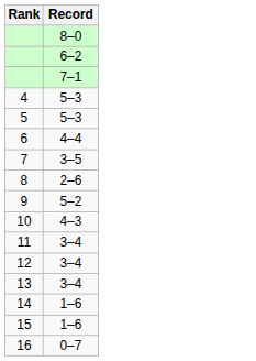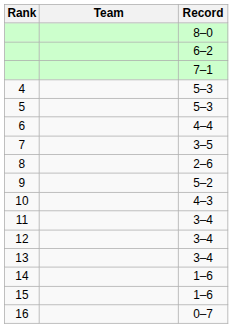+ column: Team
